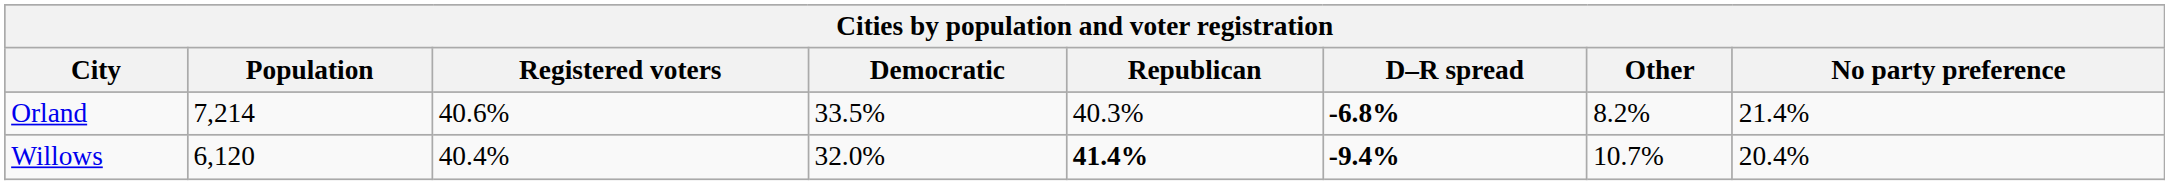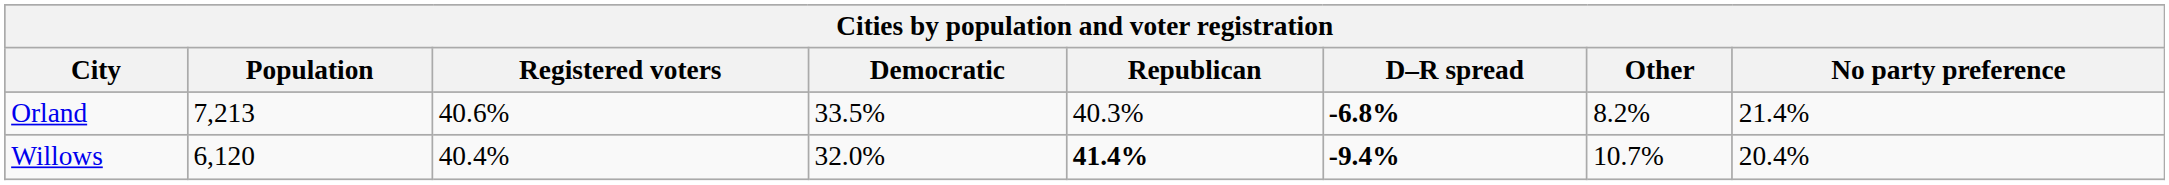Orland | Population: 7,214 -> 7,213
